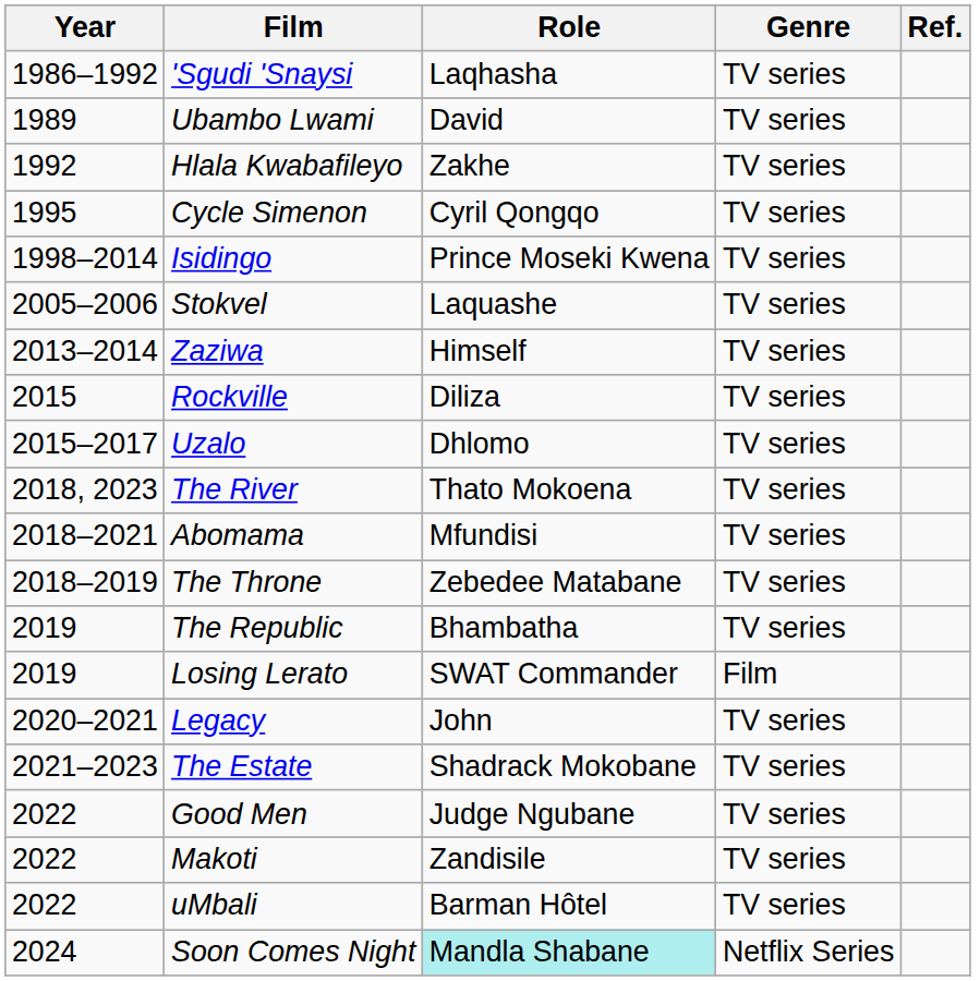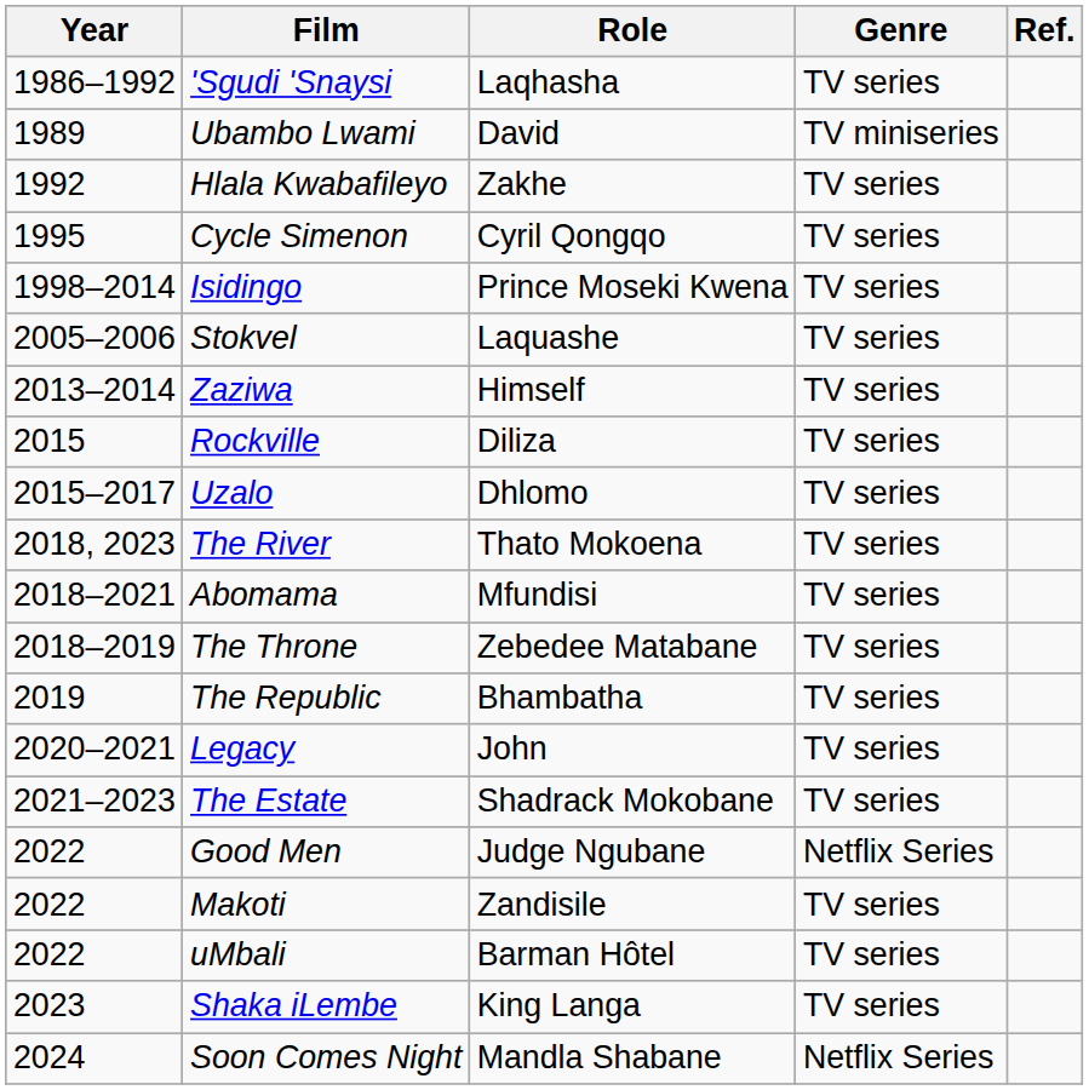Ubambo Lwami | Genre: TV series -> TV miniseries
- row: 2019 | Losing Lerato | SWAT Commander | Film
Good Men | Genre: TV series -> Netflix Series
+ row: 2023 | Shaka iLembe | King Langa | TV series
Soon Comes Night | Role: paleturquoise background -> no background
